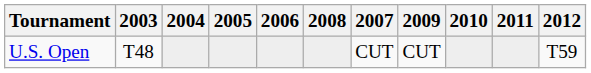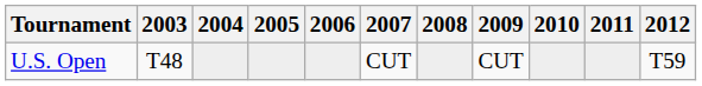columns swapped: 2007 <-> 2008
